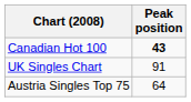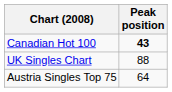UK Singles Chart | Peak position: 91 -> 88
